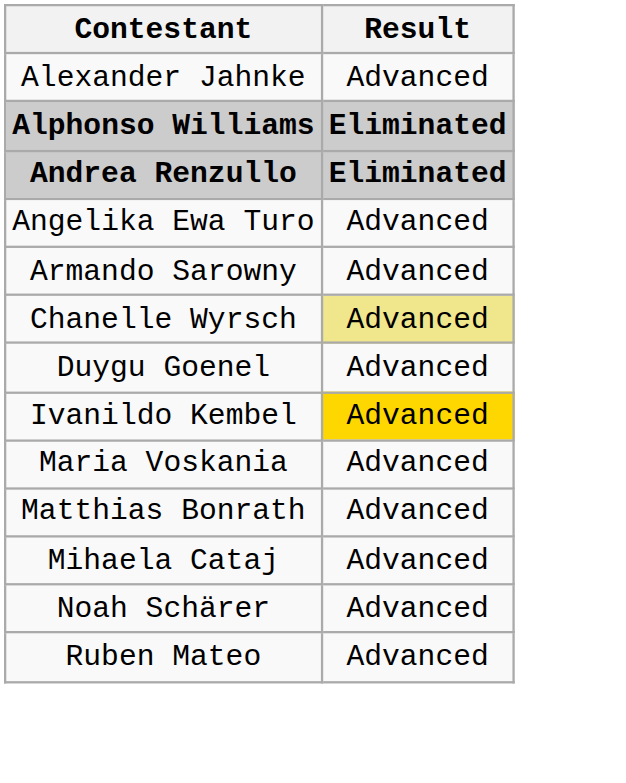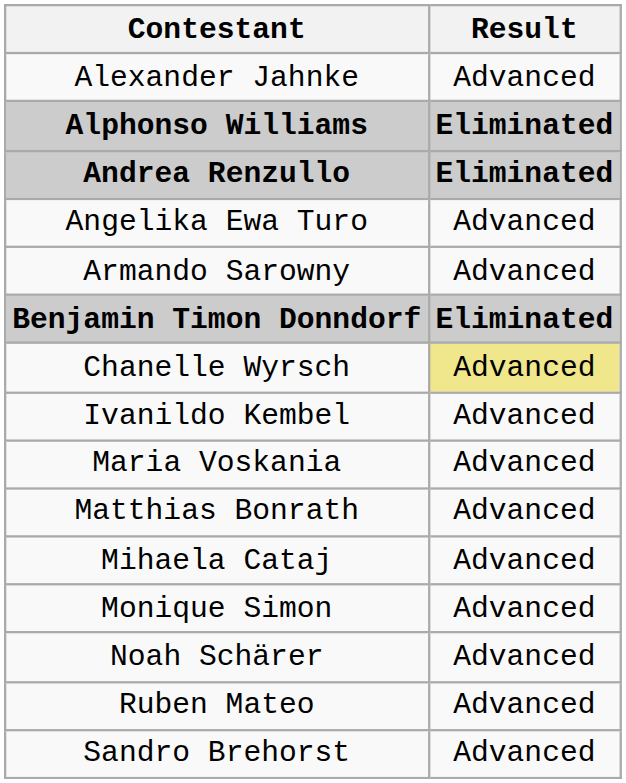+ row: Benjamin Timon Donndorf | Eliminated
- row: Duygu Goenel | Advanced
Ivanildo Kembel | Result: gold background -> no background
+ row: Monique Simon | Advanced
+ row: Sandro Brehorst | Advanced
